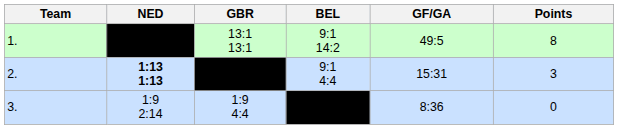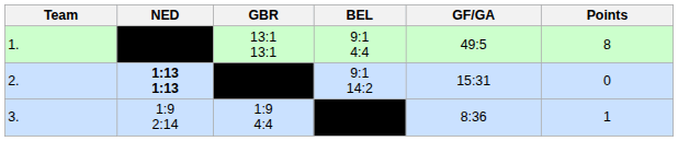1. | BEL: 9:1 14:2 -> 9:1 4:4
2. | BEL: 9:1 4:4 -> 9:1 14:2
2. | Points: 3 -> 0
3. | Points: 0 -> 1
